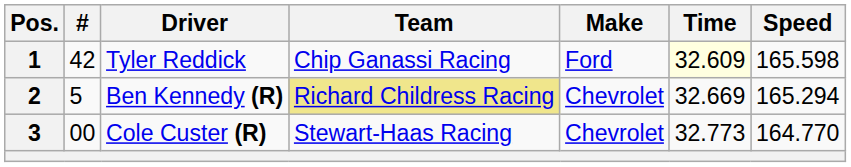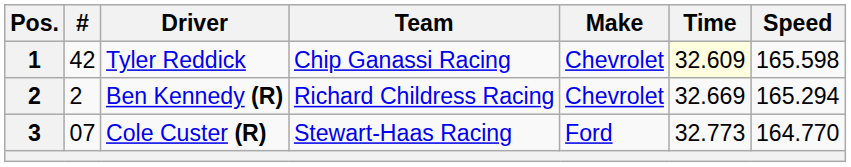Tyler Reddick | Make: Ford -> Chevrolet
Ben Kennedy (R) | #: 5 -> 2
Ben Kennedy (R) | Team: khaki background -> no background
Cole Custer (R) | #: 00 -> 07
Cole Custer (R) | Make: Chevrolet -> Ford
